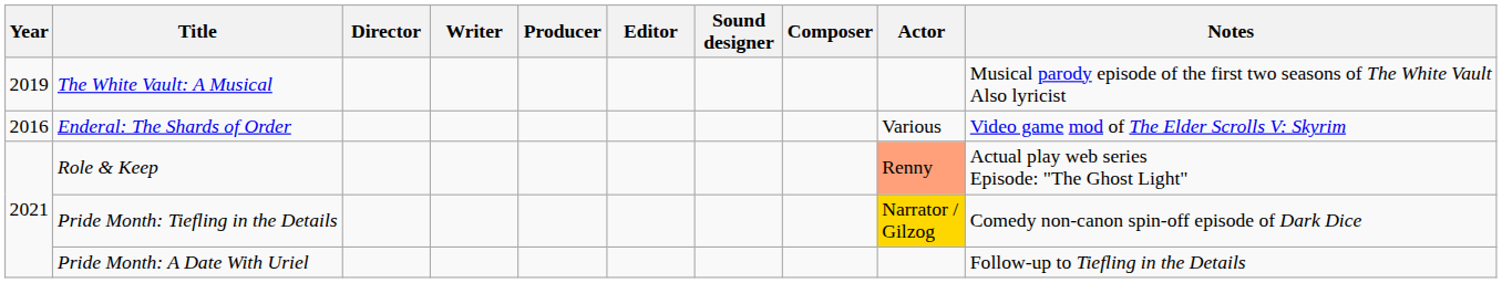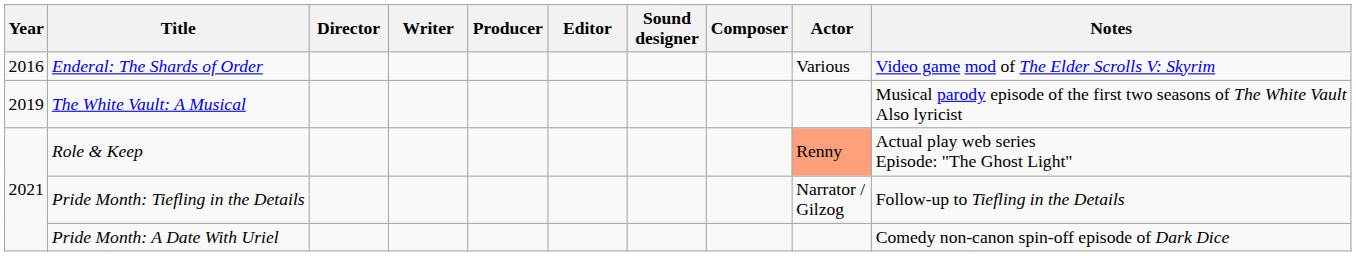rows swapped: Enderal: The Shards of Order <-> The White Vault: A Musical
Pride Month: Tiefling in the Details | Actor: gold background -> no background
Pride Month: Tiefling in the Details | Notes: Comedy non-canon spin-off episode of Dark Dice -> Follow-up to Tiefling in the Details
Pride Month: A Date With Uriel | Notes: Follow-up to Tiefling in the Details -> Comedy non-canon spin-off episode of Dark Dice
